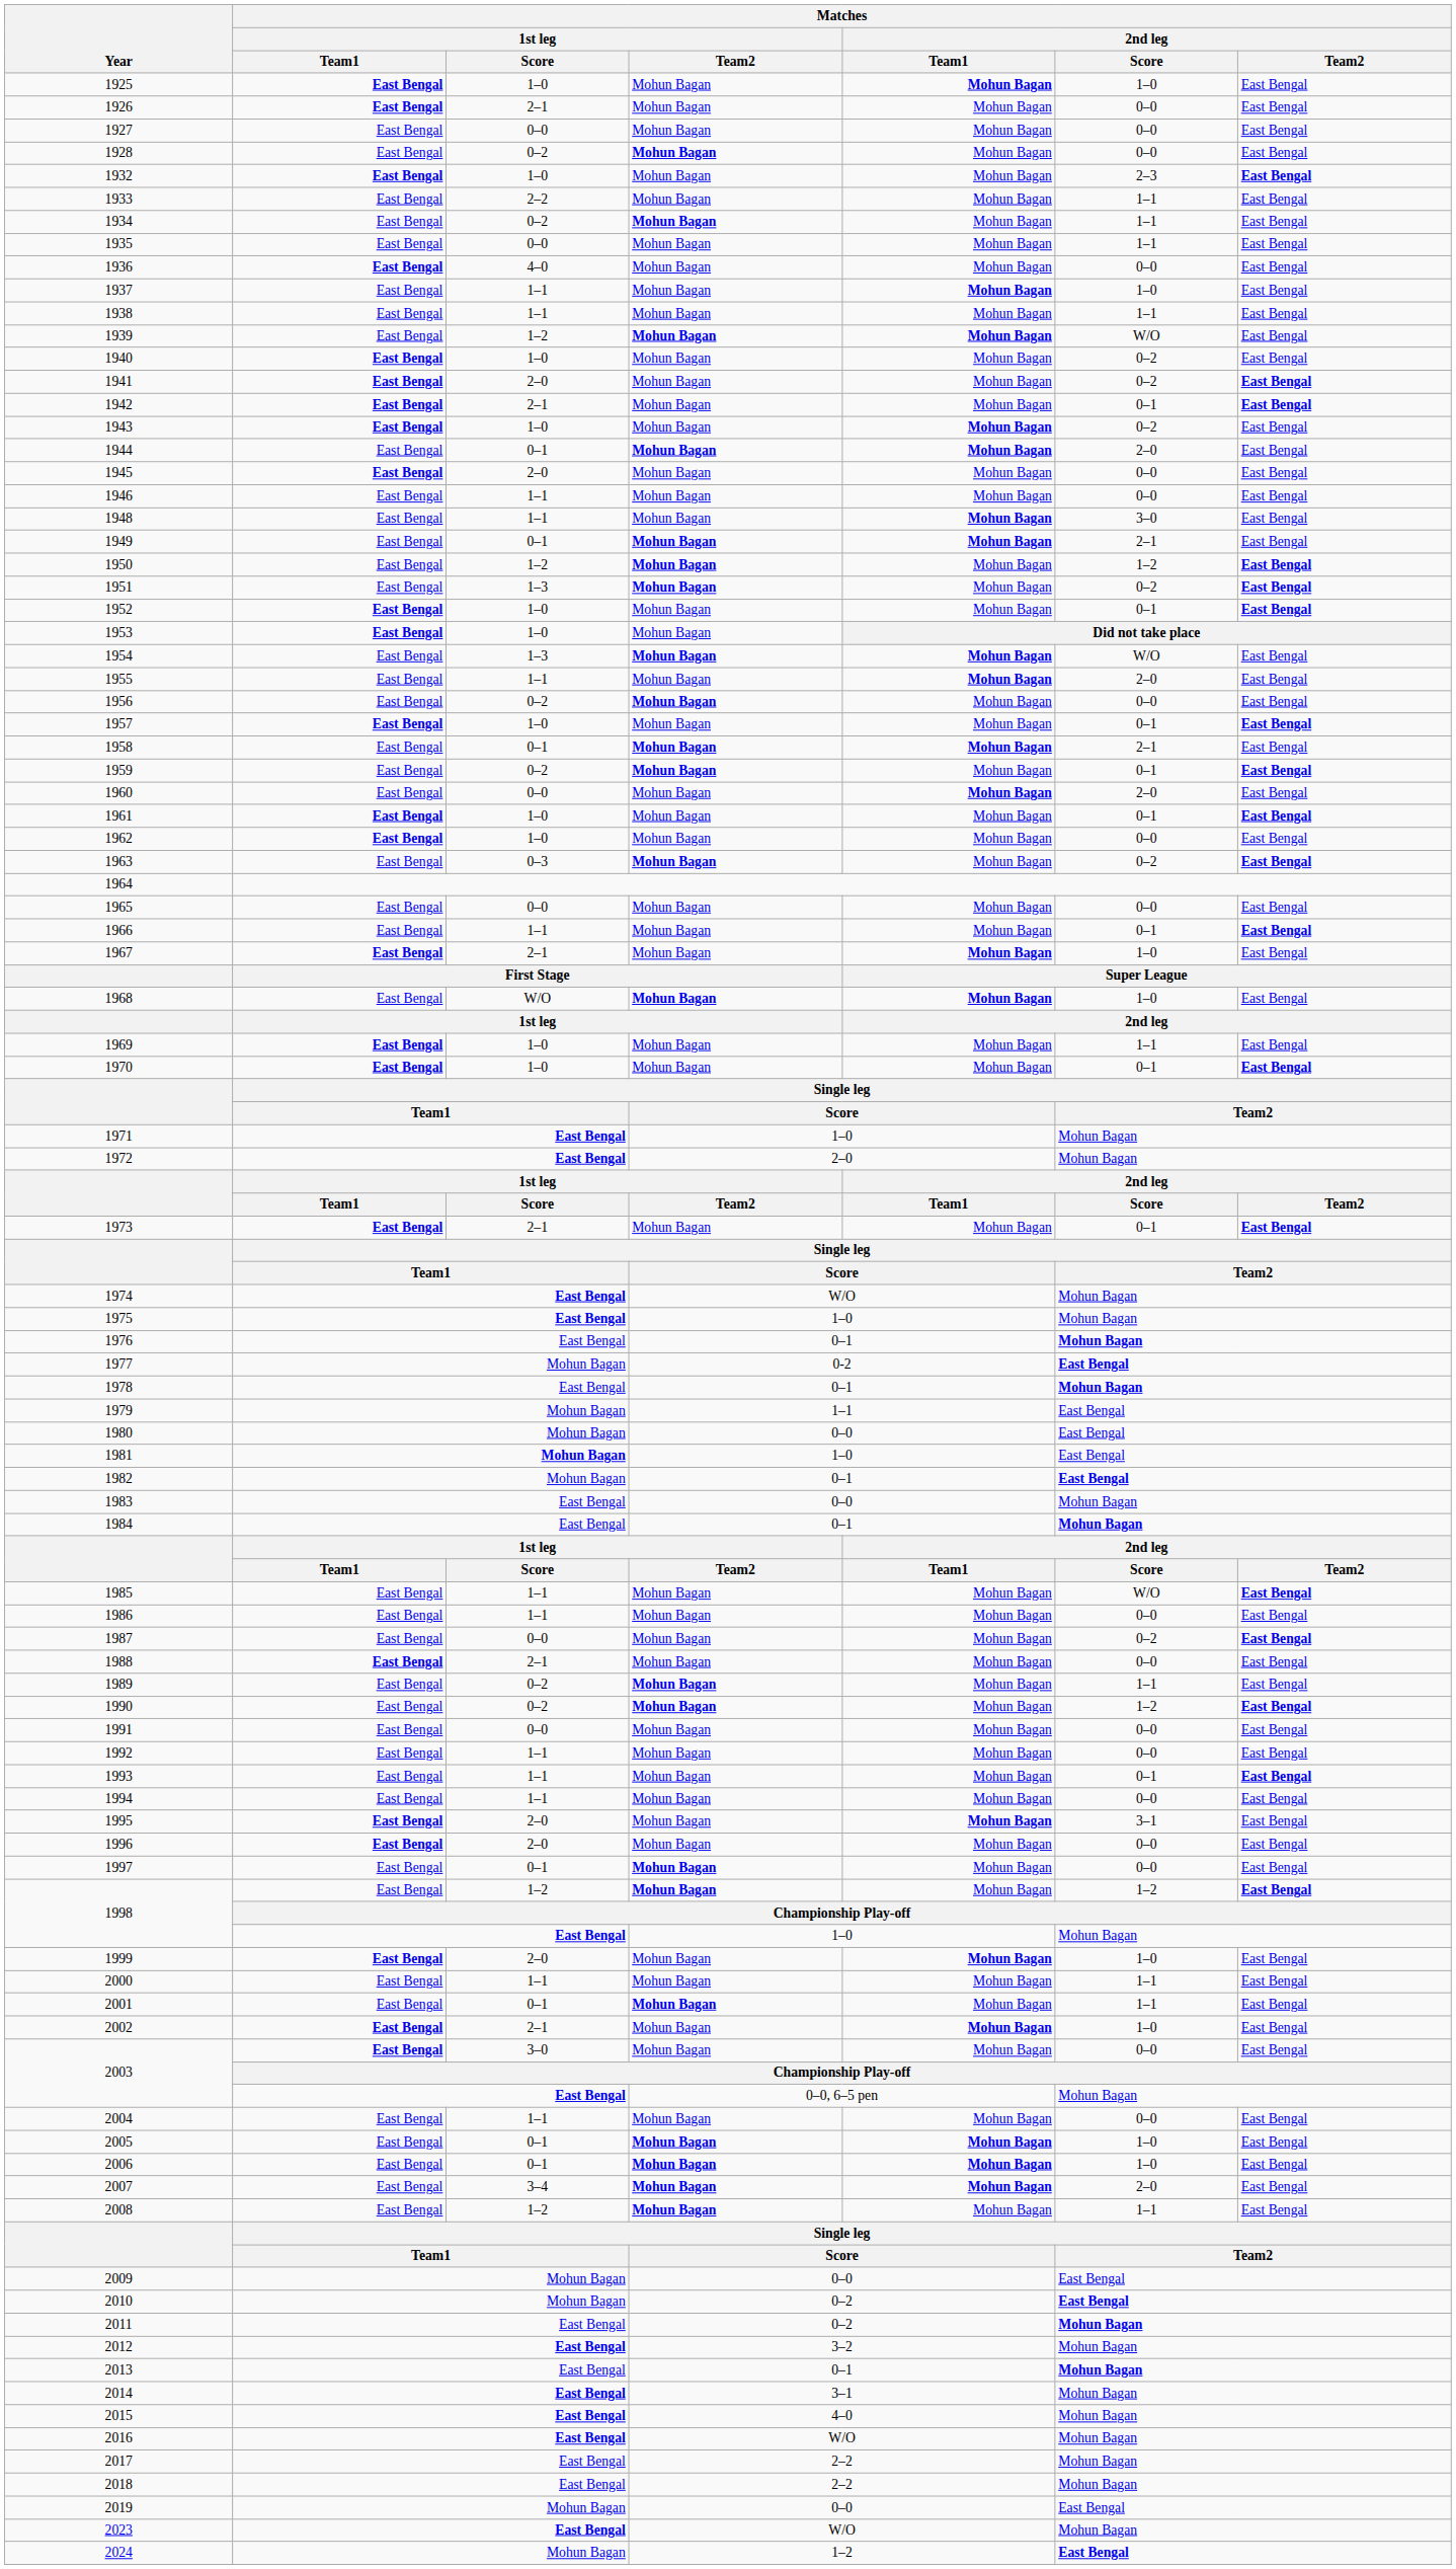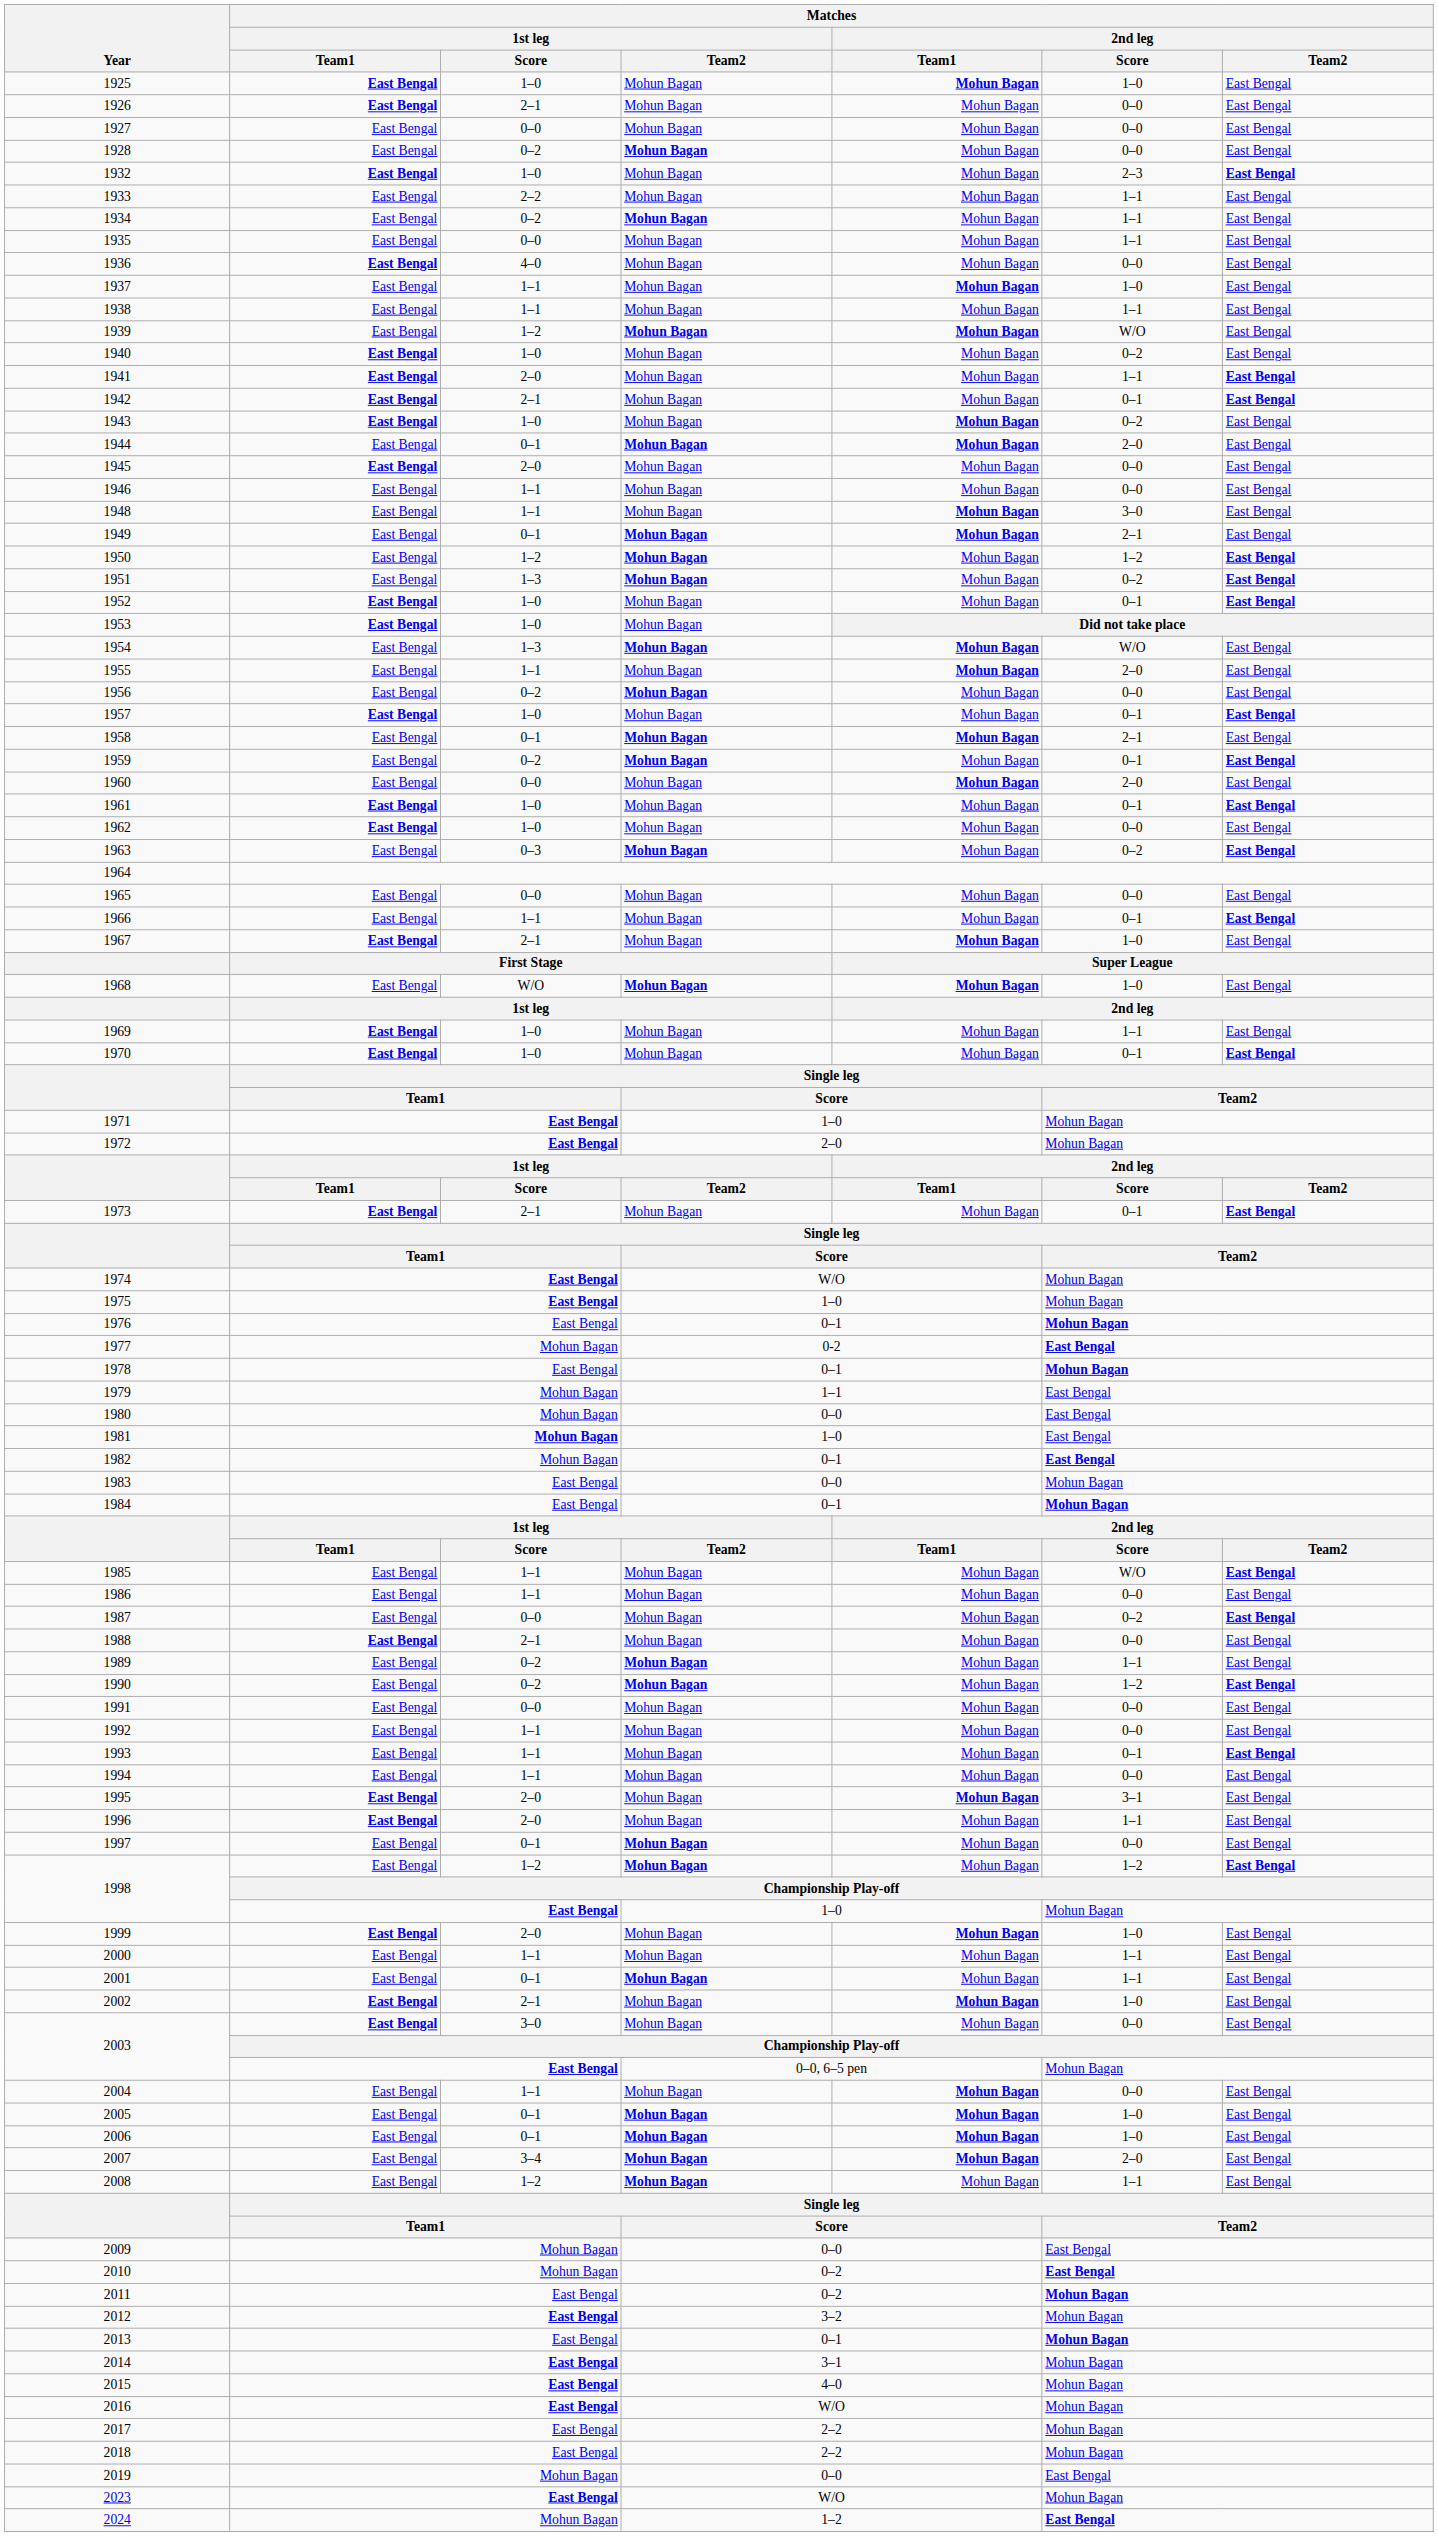1941 | Matches / 2nd leg / Score: 0–2 -> 1–1
1996 | Matches / 2nd leg / Score: 0–0 -> 1–1
2004 | Matches / 2nd leg / Team1: normal -> bold
